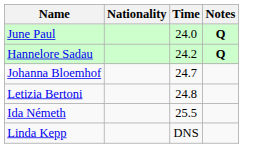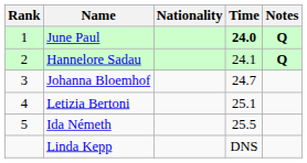+ column: Rank | 1 | 2 | 3 | 4 | 5
June Paul | Time: normal -> bold
Hannelore Sadau | Time: 24.2 -> 24.1
Letizia Bertoni | Time: 24.8 -> 25.1
